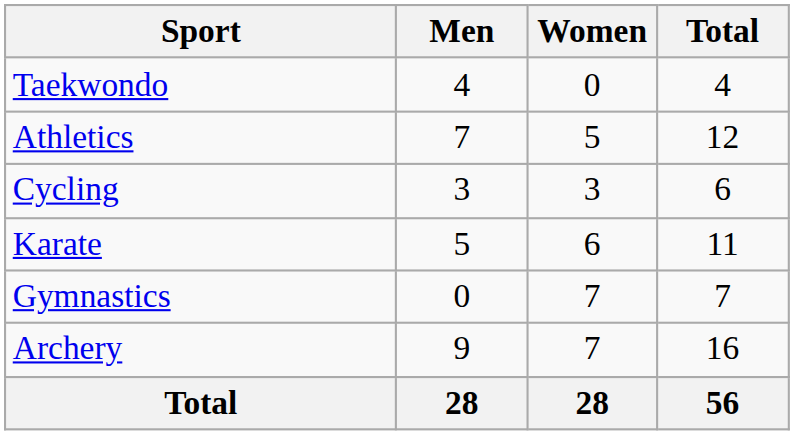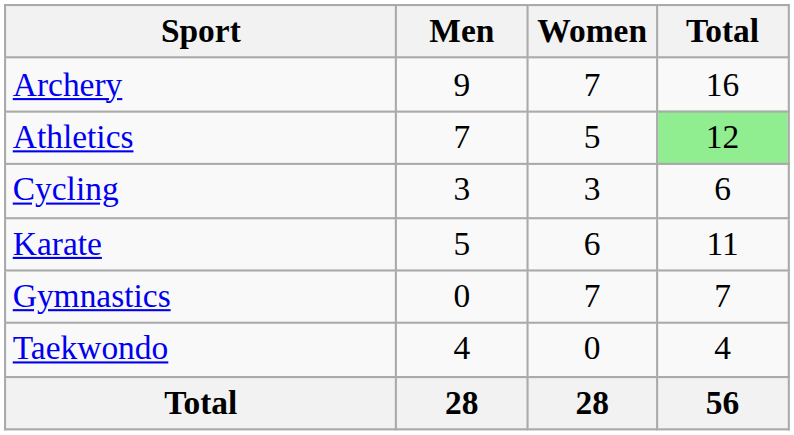rows swapped: Archery <-> Taekwondo
Athletics | Total: no background -> lightgreen background
